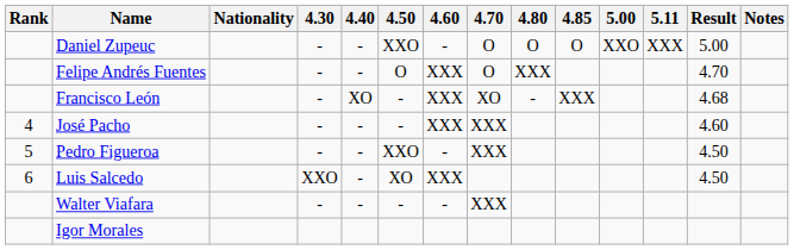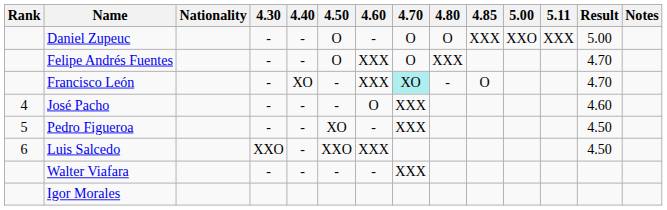Daniel Zupeuc | 4.50: XXO -> O
Daniel Zupeuc | 4.85: O -> XXX
Francisco León | 4.70: no background -> paleturquoise background
Francisco León | 4.85: XXX -> O
Francisco León | Result: 4.68 -> 4.70
José Pacho | 4.60: XXX -> O
Pedro Figueroa | 4.50: XXO -> XO
Luis Salcedo | 4.50: XO -> XXO
